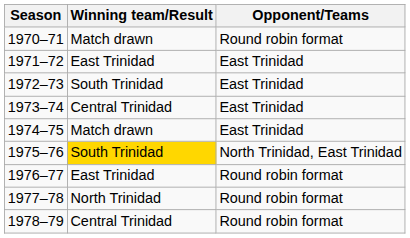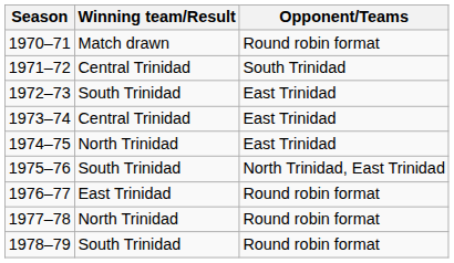1971–72 | Winning team/Result: East Trinidad -> Central Trinidad
1971–72 | Opponent/Teams: East Trinidad -> South Trinidad
1974–75 | Winning team/Result: Match drawn -> North Trinidad
1975–76 | Winning team/Result: gold background -> no background
1978–79 | Winning team/Result: Central Trinidad -> South Trinidad
